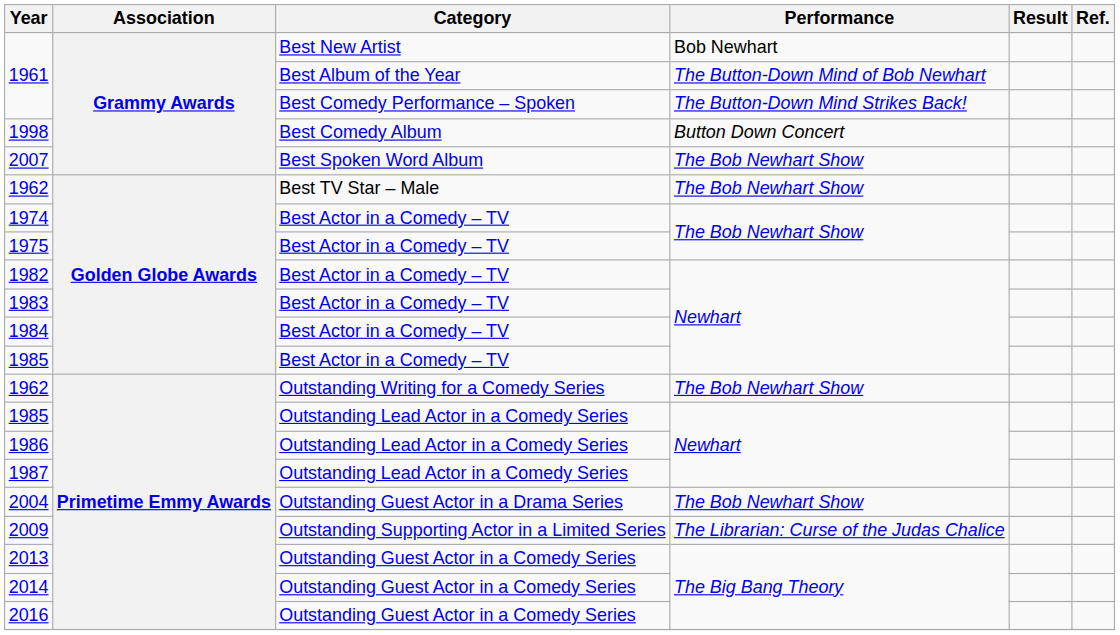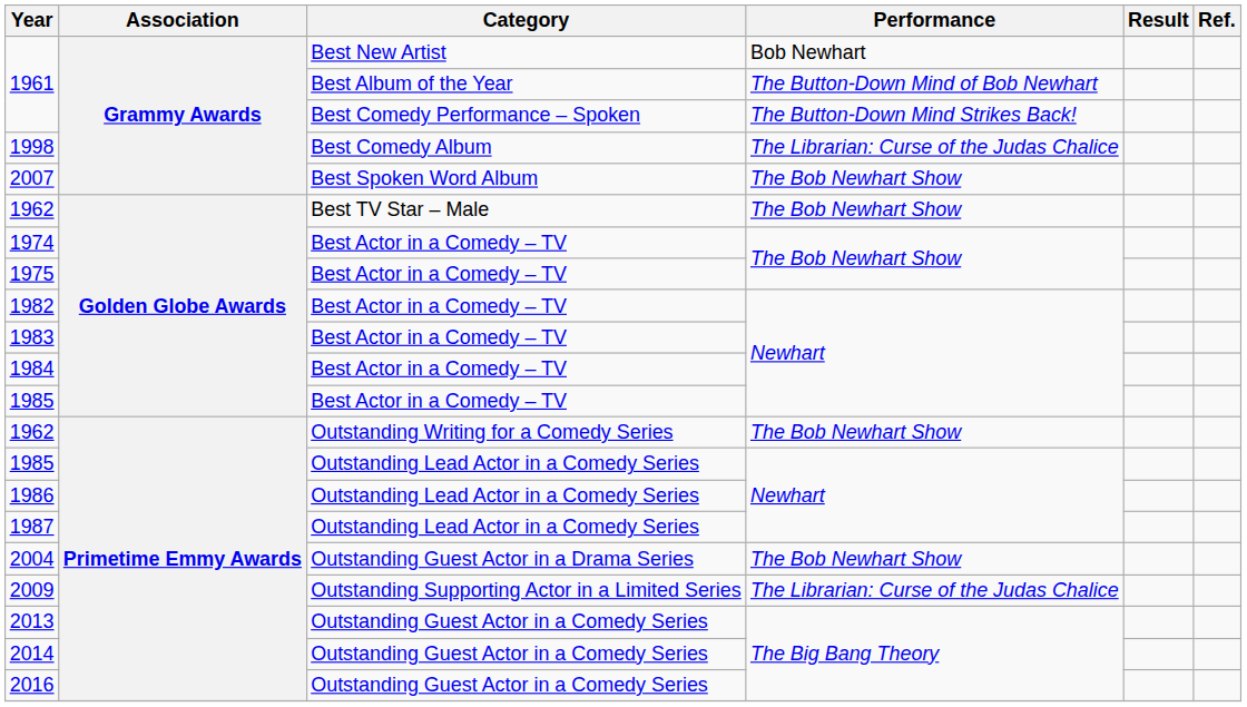1998 | Performance: Button Down Concert -> The Librarian: Curse of the Judas Chalice
